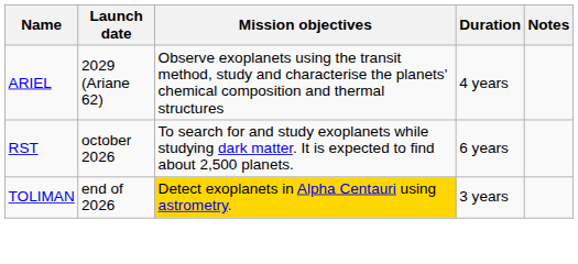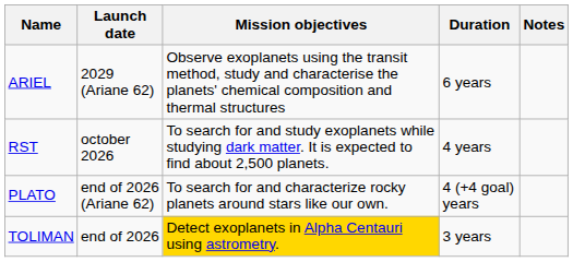ARIEL | Duration: 4 years -> 6 years
RST | Duration: 6 years -> 4 years
+ row: PLATO | end of 2026 (Ariane 62) | To search for and characterize rocky planets around stars like our own. | 4 (+4 goal) years
